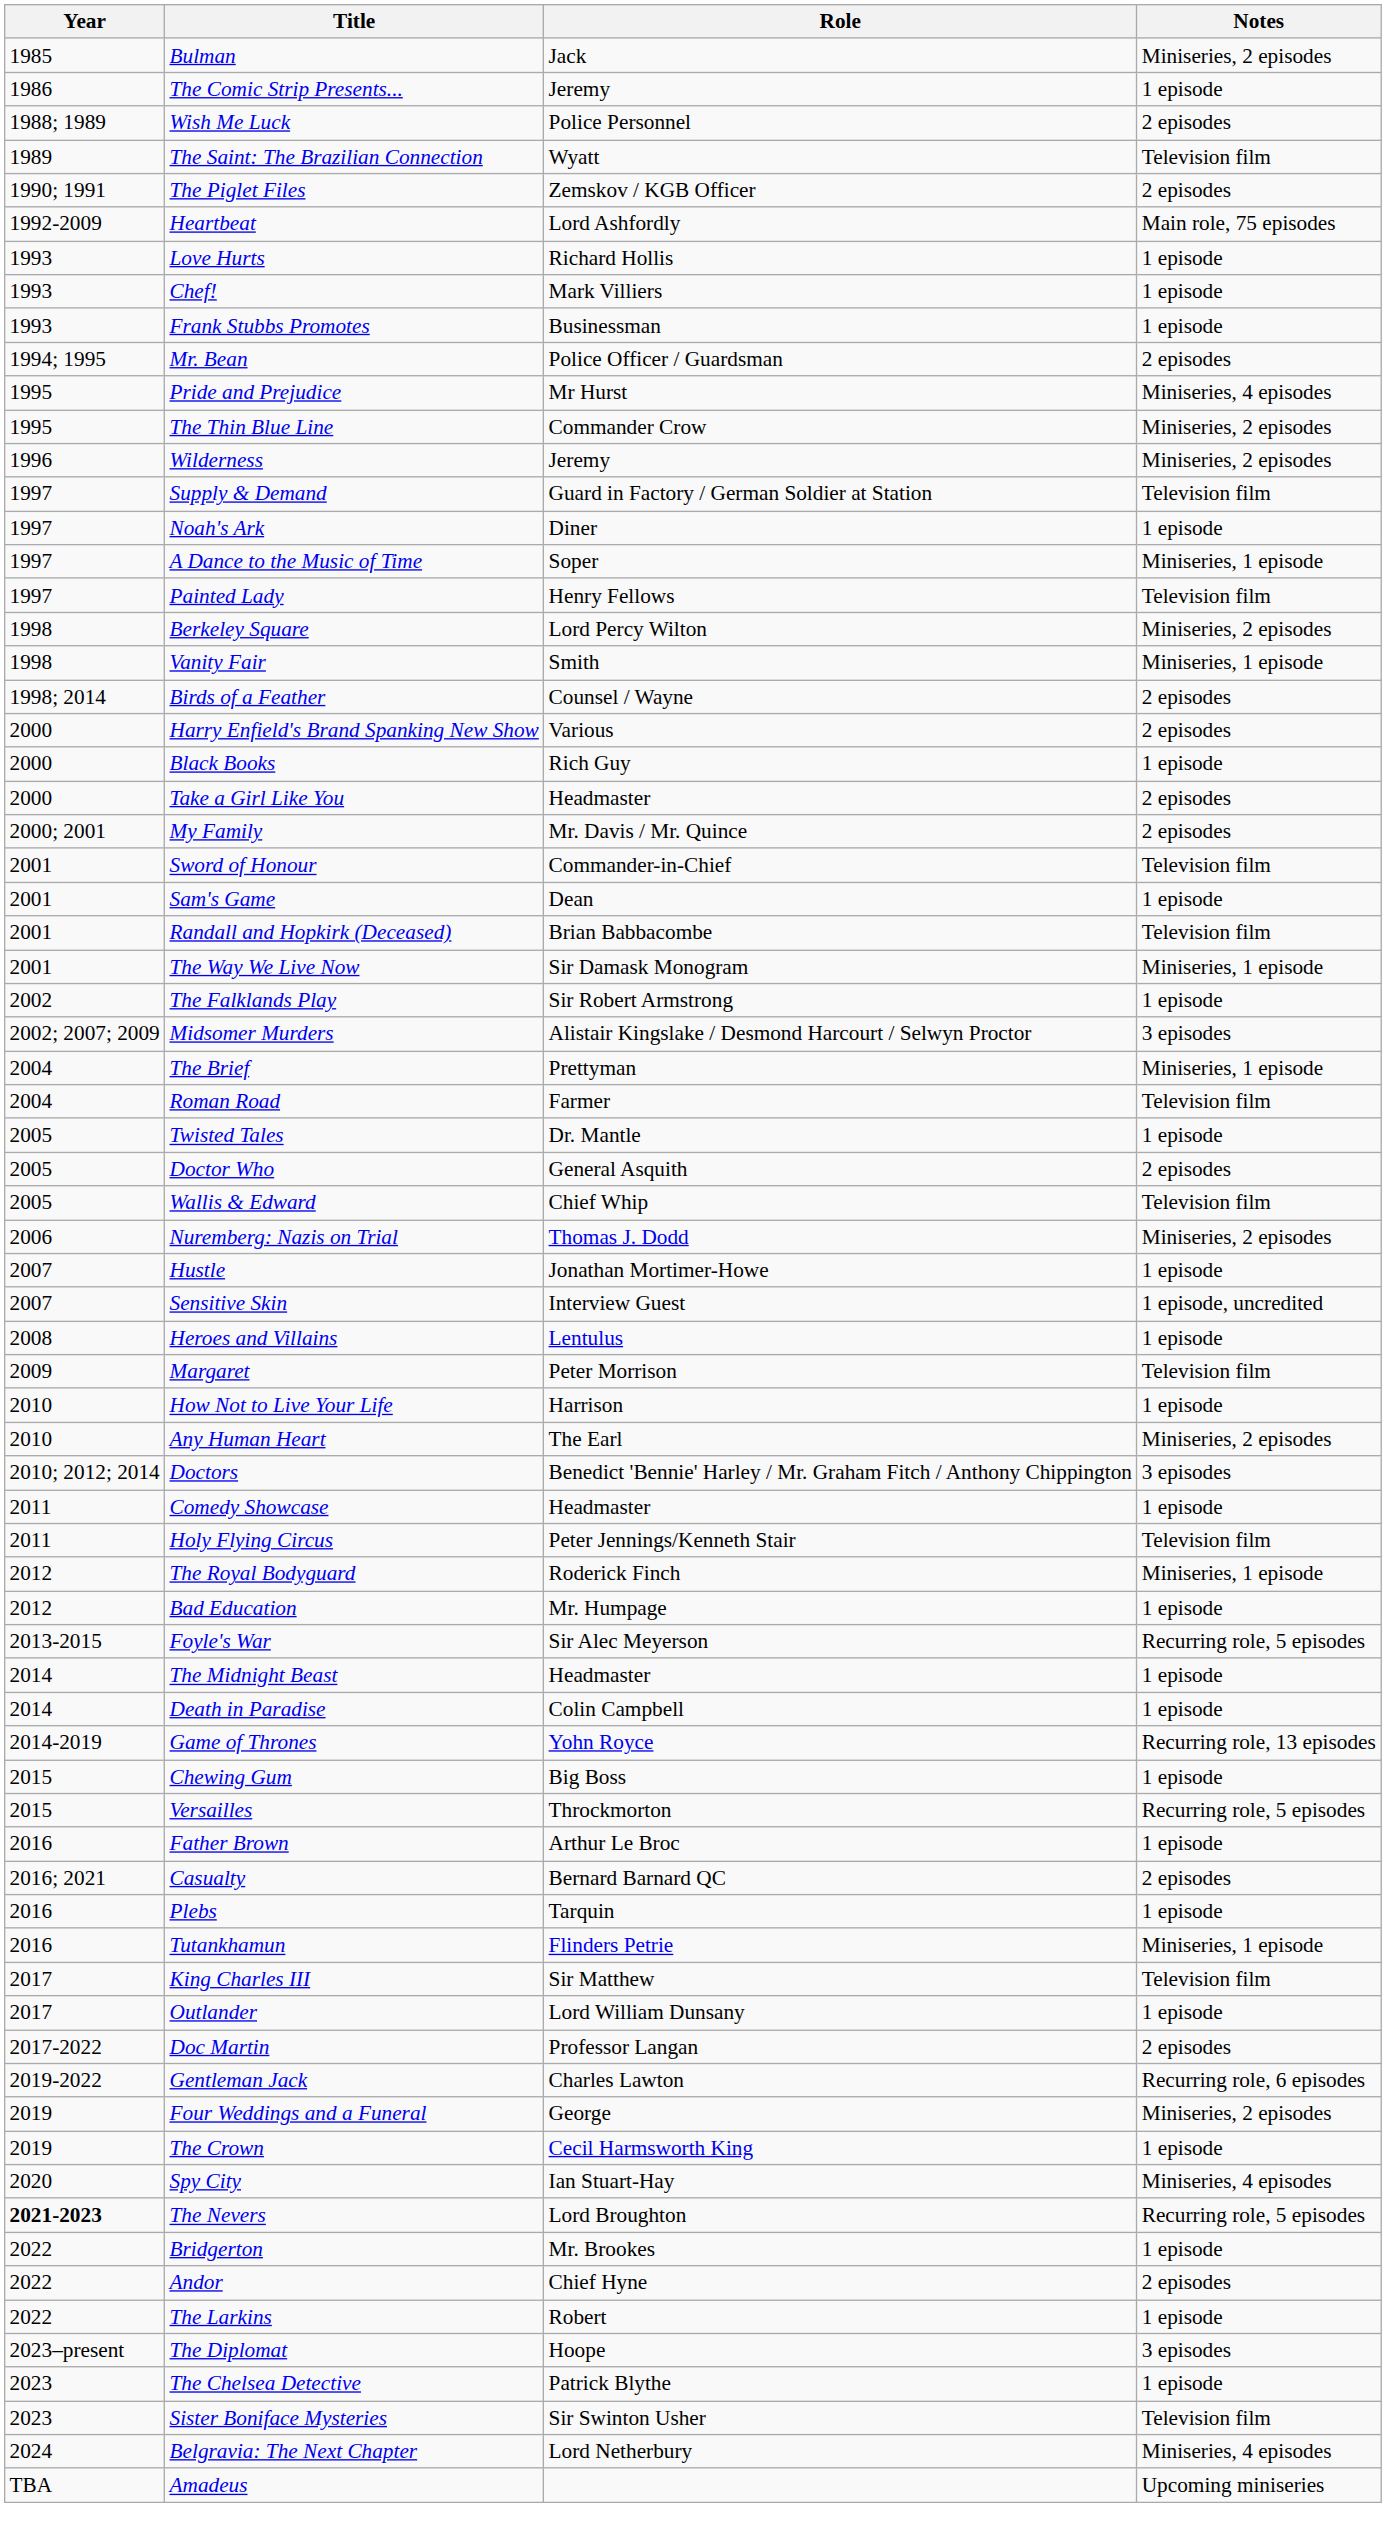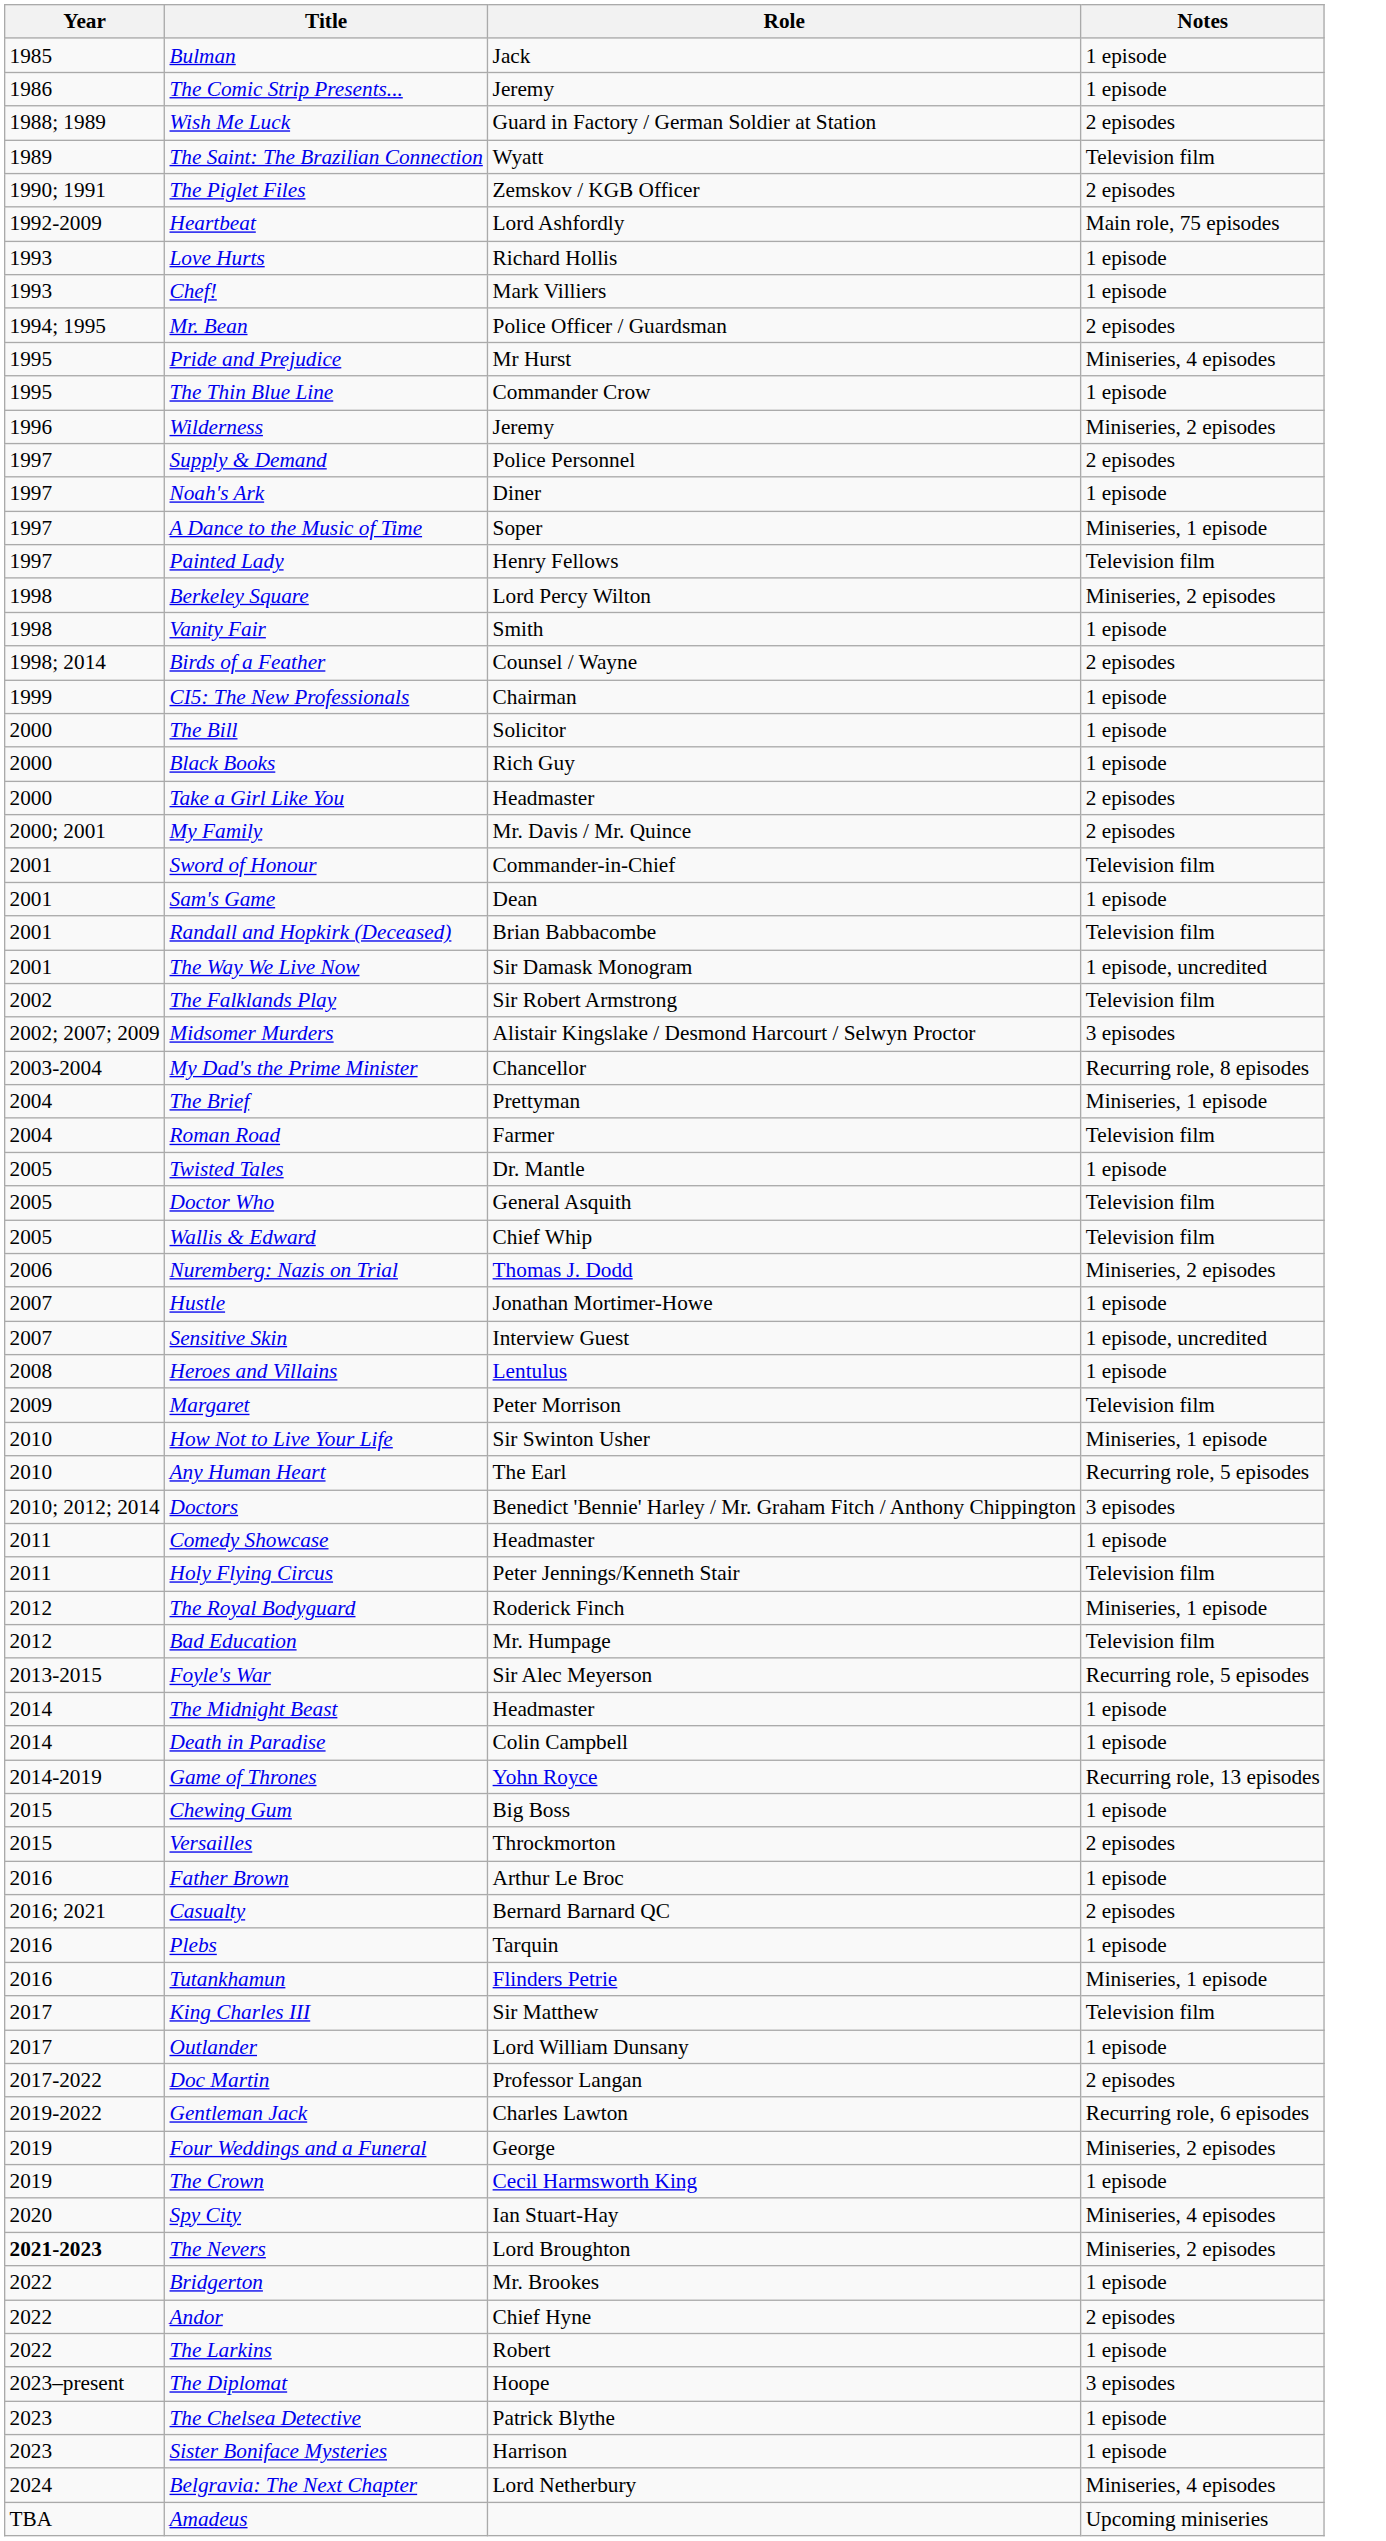Bulman | Notes: Miniseries, 2 episodes -> 1 episode
Wish Me Luck | Role: Police Personnel -> Guard in Factory / German Soldier at Station
- row: 1993 | Frank Stubbs Promotes | Businessman | 1 episode
The Thin Blue Line | Notes: Miniseries, 2 episodes -> 1 episode
Supply & Demand | Role: Guard in Factory / German Soldier at Station -> Police Personnel
Supply & Demand | Notes: Television film -> 2 episodes
Vanity Fair | Notes: Miniseries, 1 episode -> 1 episode
+ row: 1999 | CI5: The New Professionals | Chairman | 1 episode
+ row: 2000 | The Bill | Solicitor | 1 episode
- row: 2000 | Harry Enfield's Brand Spanking New Show | Various | 2 episodes
The Way We Live Now | Notes: Miniseries, 1 episode -> 1 episode, uncredited
The Falklands Play | Notes: 1 episode -> Television film
+ row: 2003-2004 | My Dad's the Prime Minister | Chancellor | Recurring role, 8 episodes
Doctor Who | Notes: 2 episodes -> Television film
How Not to Live Your Life | Role: Harrison -> Sir Swinton Usher
How Not to Live Your Life | Notes: 1 episode -> Miniseries, 1 episode
Any Human Heart | Notes: Miniseries, 2 episodes -> Recurring role, 5 episodes
Bad Education | Notes: 1 episode -> Television film
Versailles | Notes: Recurring role, 5 episodes -> 2 episodes
The Nevers | Notes: Recurring role, 5 episodes -> Miniseries, 2 episodes
Sister Boniface Mysteries | Role: Sir Swinton Usher -> Harrison
Sister Boniface Mysteries | Notes: Television film -> 1 episode
